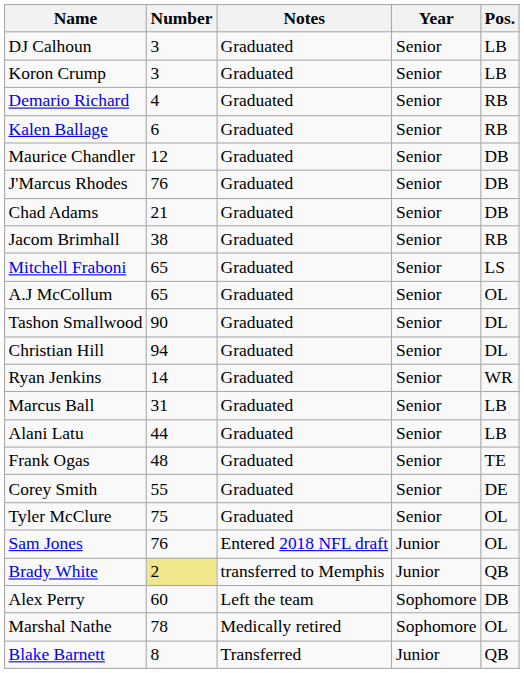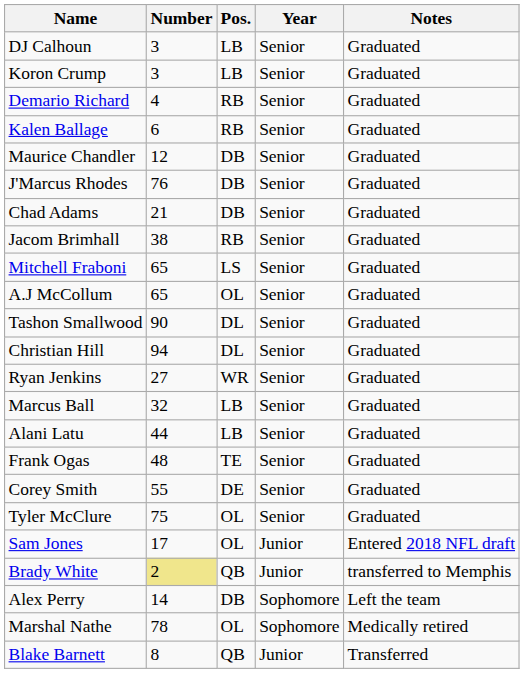columns swapped: Pos. <-> Notes
Ryan Jenkins | Number: 14 -> 27
Marcus Ball | Number: 31 -> 32
Sam Jones | Number: 76 -> 17
Alex Perry | Number: 60 -> 14
